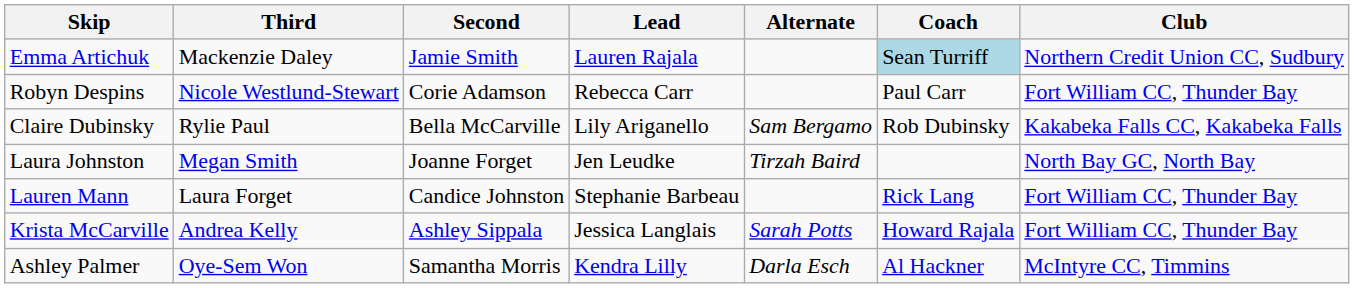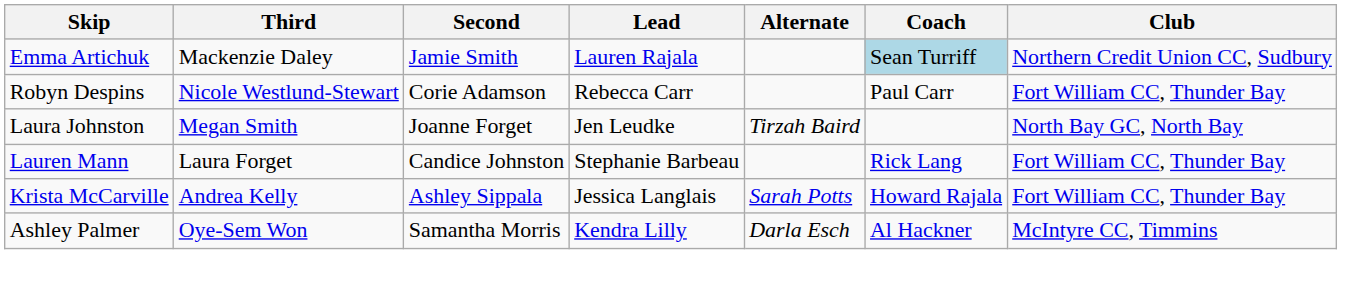- row: Claire Dubinsky | Rylie Paul | Bella McCarville | Lily Ariganello | Sam Bergamo | Rob Dubinsky | Kakabeka Falls CC, Kakabeka Falls
